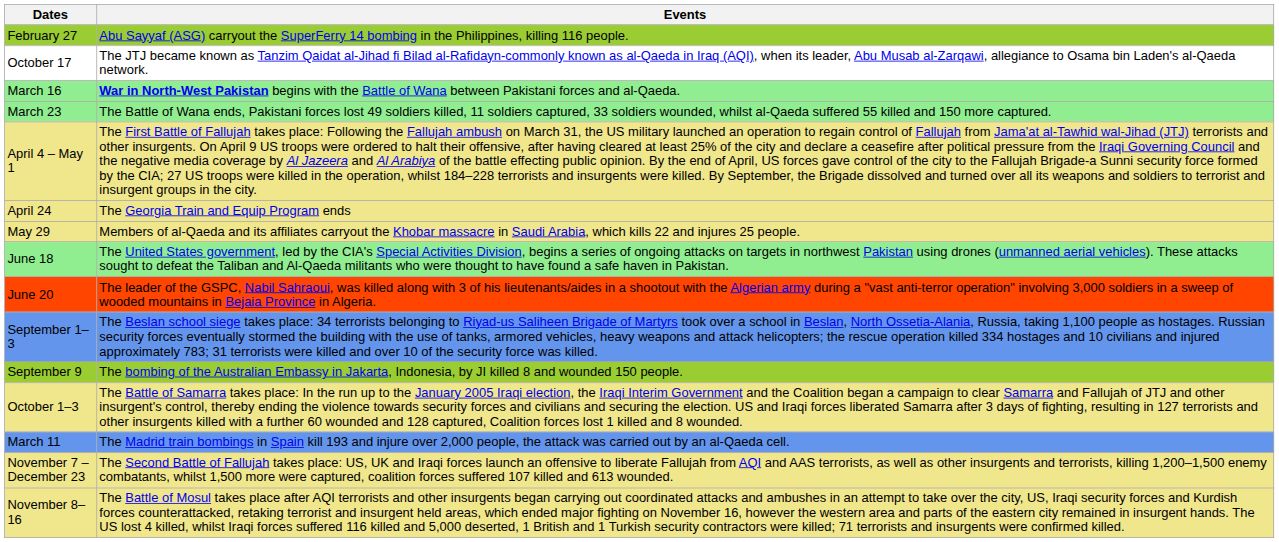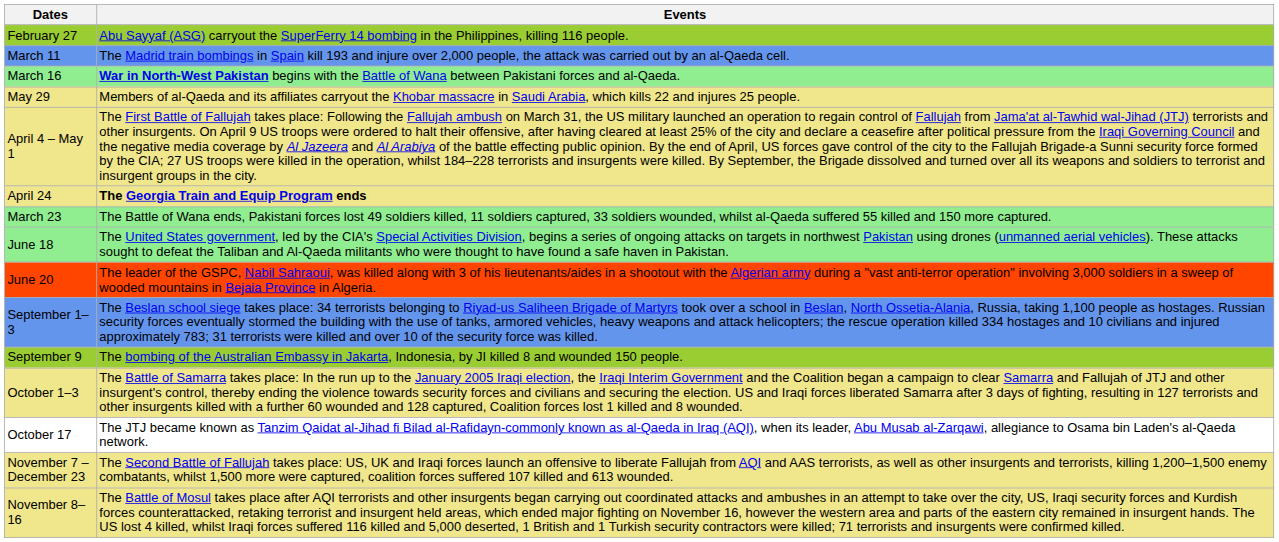rows swapped: March 11 <-> October 17
rows swapped: March 23 <-> May 29
April 24 | Events: normal -> bold
